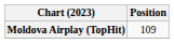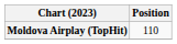Moldova Airplay (TopHit) | Position: 109 -> 110
